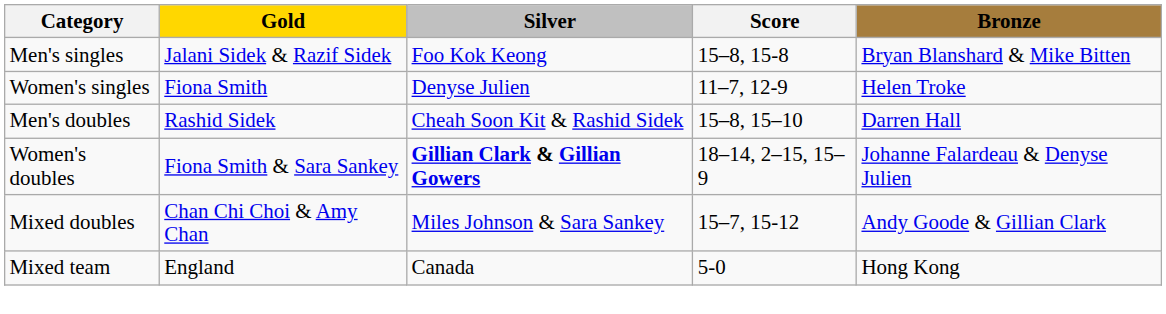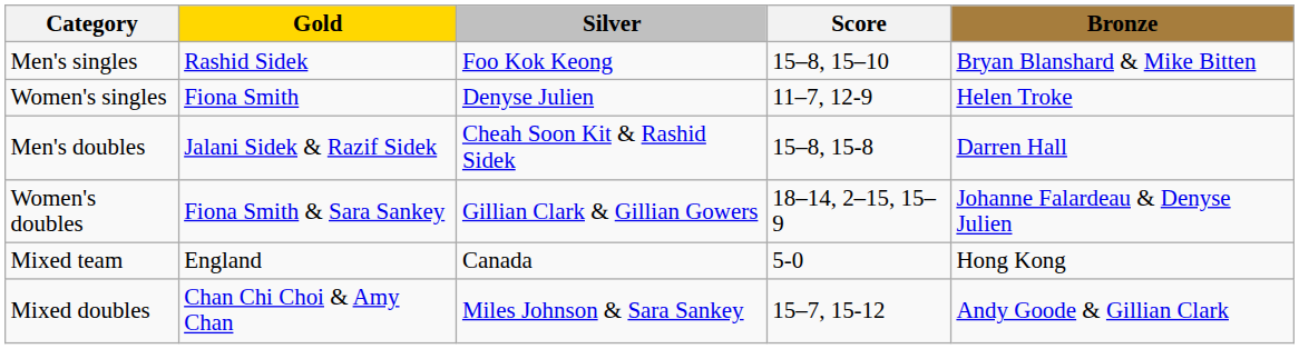Men's singles | Gold: Jalani Sidek & Razif Sidek -> Rashid Sidek
Men's singles | Score: 15–8, 15-8 -> 15–8, 15–10
Men's doubles | Gold: Rashid Sidek -> Jalani Sidek & Razif Sidek
Men's doubles | Score: 15–8, 15–10 -> 15–8, 15-8
Women's doubles | Silver: bold -> normal
rows swapped: Mixed doubles <-> Mixed team
